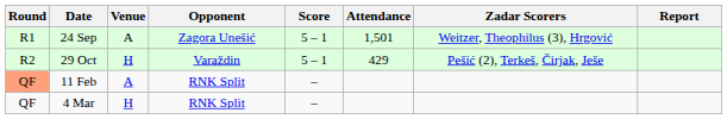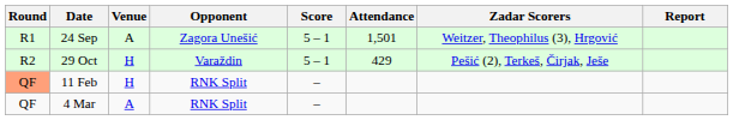11 Feb | Venue: A -> H
4 Mar | Venue: H -> A
